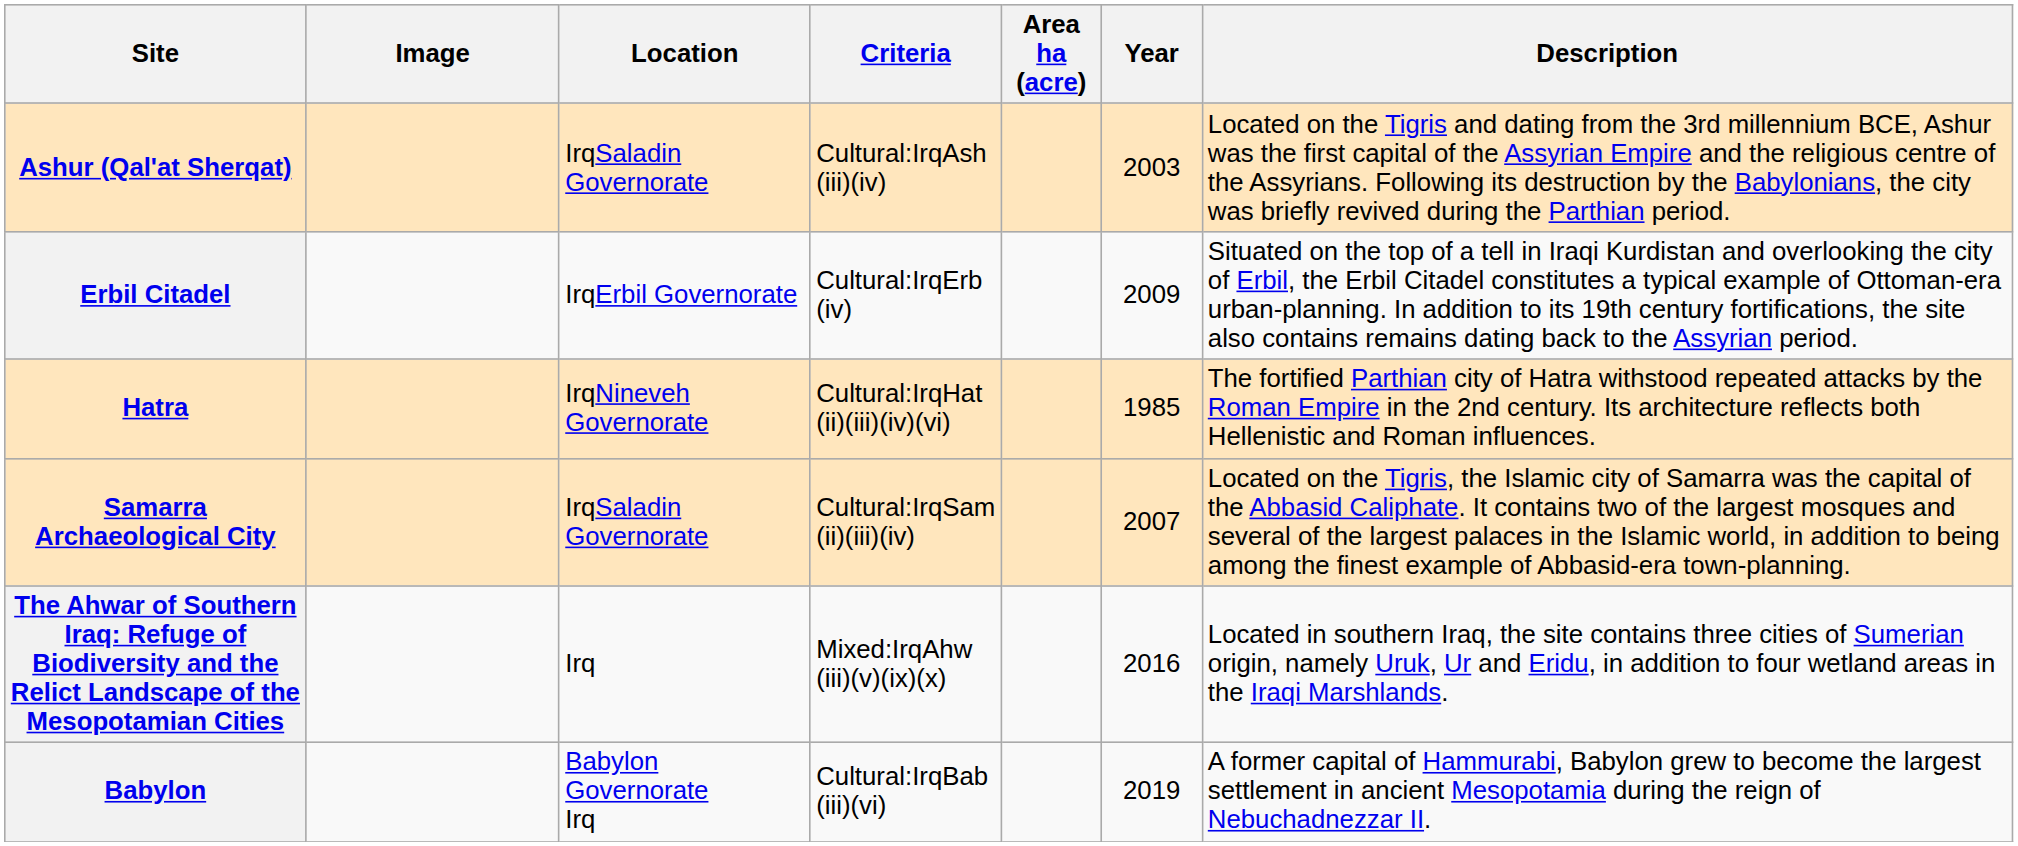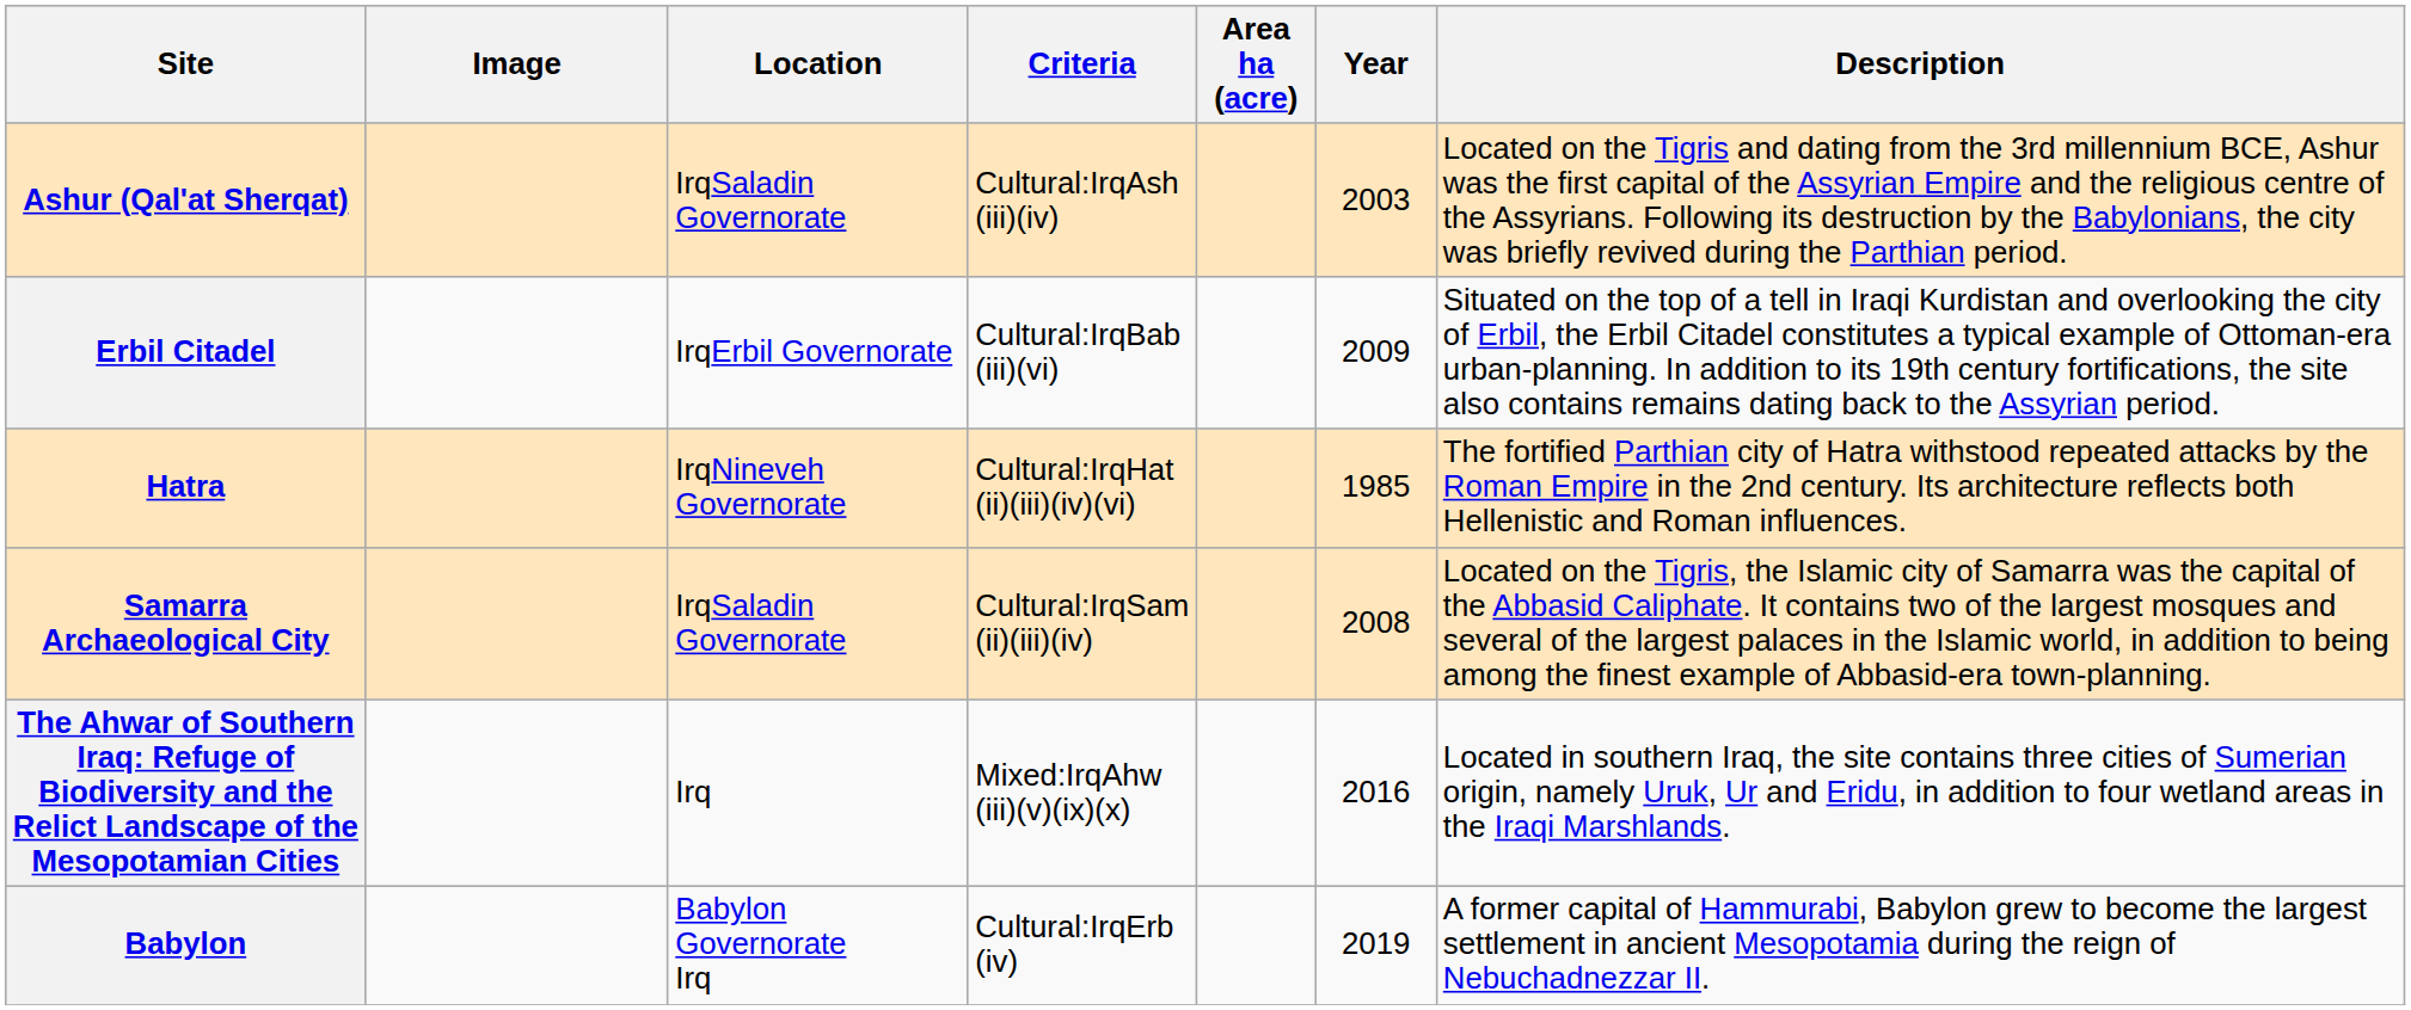Erbil Citadel | Criteria: Cultural:IrqErb (iv) -> Cultural:IrqBab (iii)(vi)
Samarra Archaeological City | Year: 2007 -> 2008
Babylon | Criteria: Cultural:IrqBab (iii)(vi) -> Cultural:IrqErb (iv)
